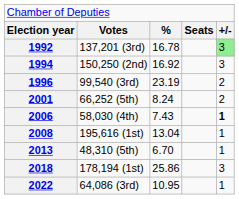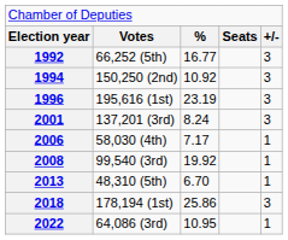1992 | column 2: 137,201 (3rd) -> 66,252 (5th)
1992 | column 3: 16.78 -> 16.77
1992 | column 5: lightgreen background -> no background
1994 | column 3: 16.92 -> 10.92
1996 | column 2: 99,540 (3rd) -> 195,616 (1st)
1996 | column 5: 2 -> 3
2001 | column 2: 66,252 (5th) -> 137,201 (3rd)
2001 | column 5: 2 -> 3
2006 | column 3: 7.43 -> 7.17
2006 | column 5: bold -> normal
2008 | column 2: 195,616 (1st) -> 99,540 (3rd)
2008 | column 3: 13.04 -> 19.92
